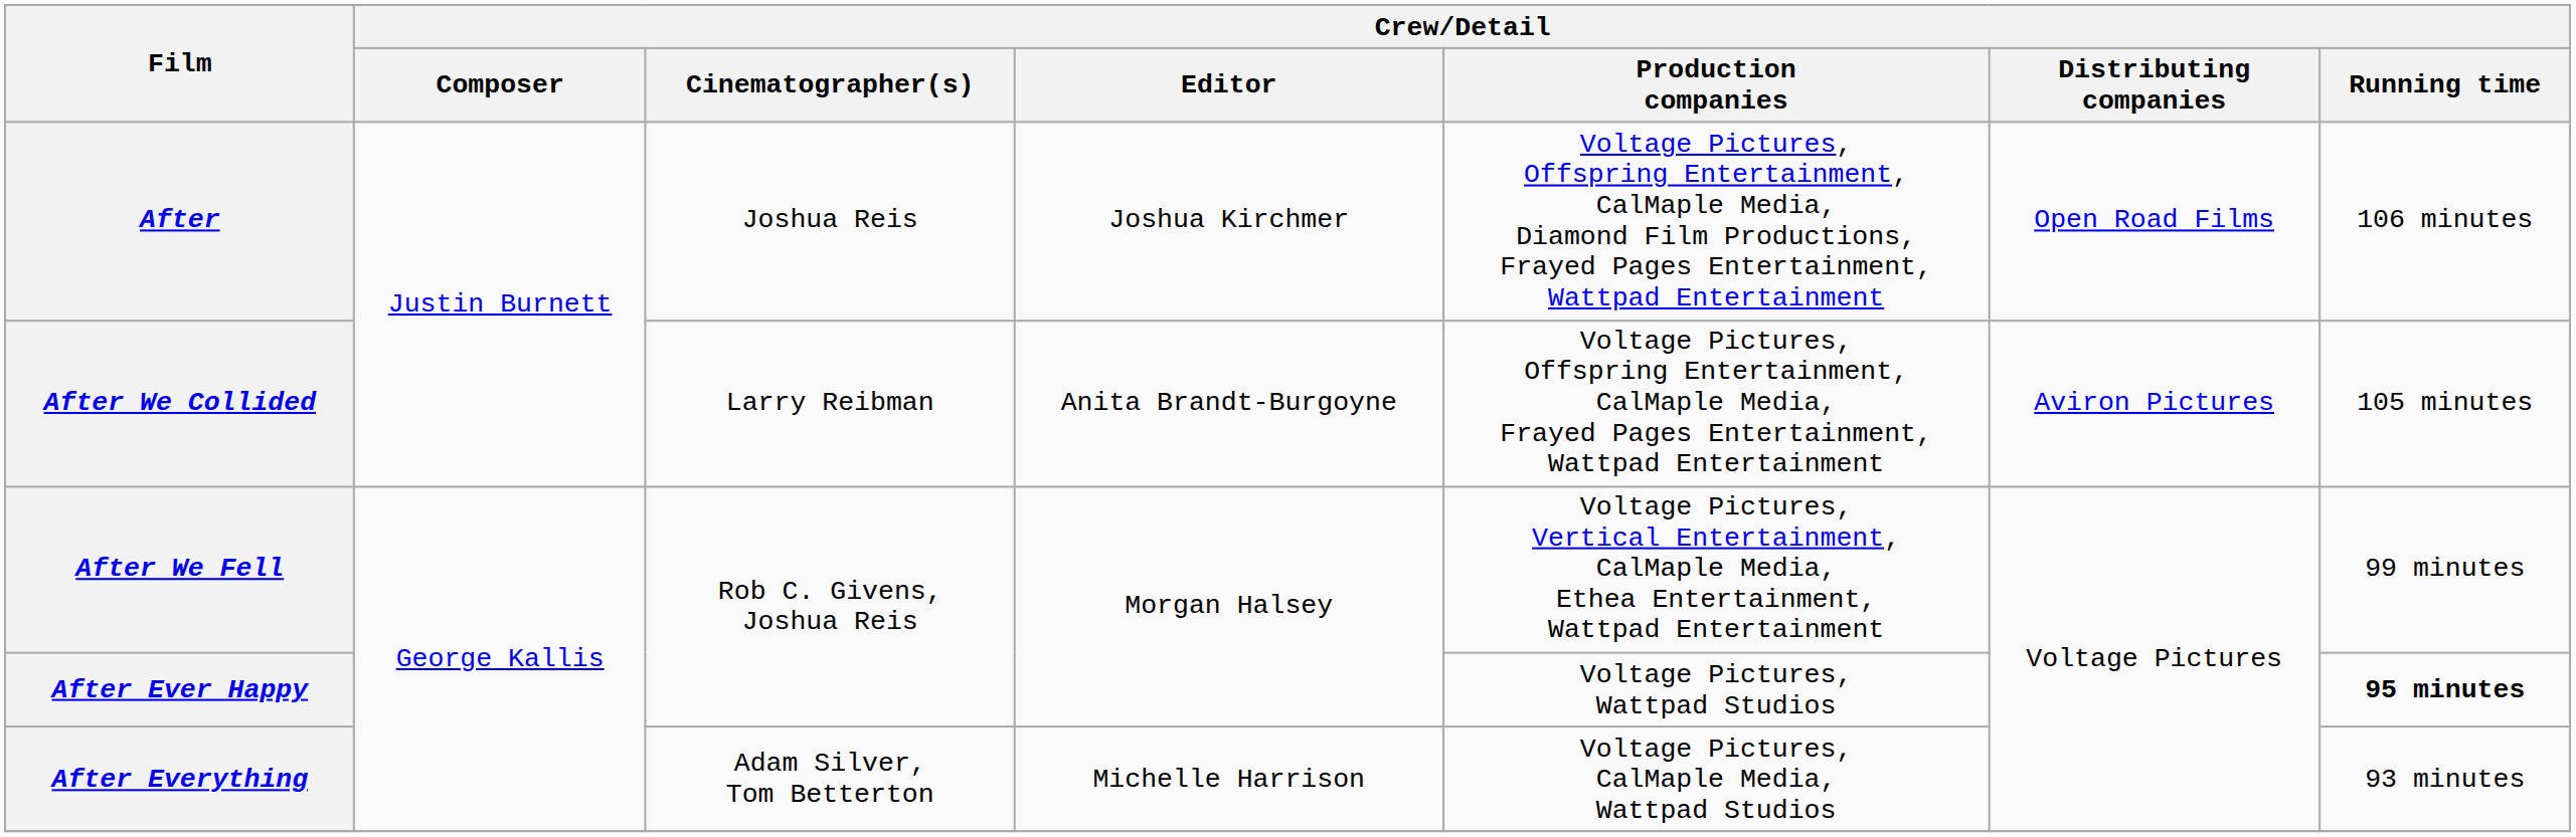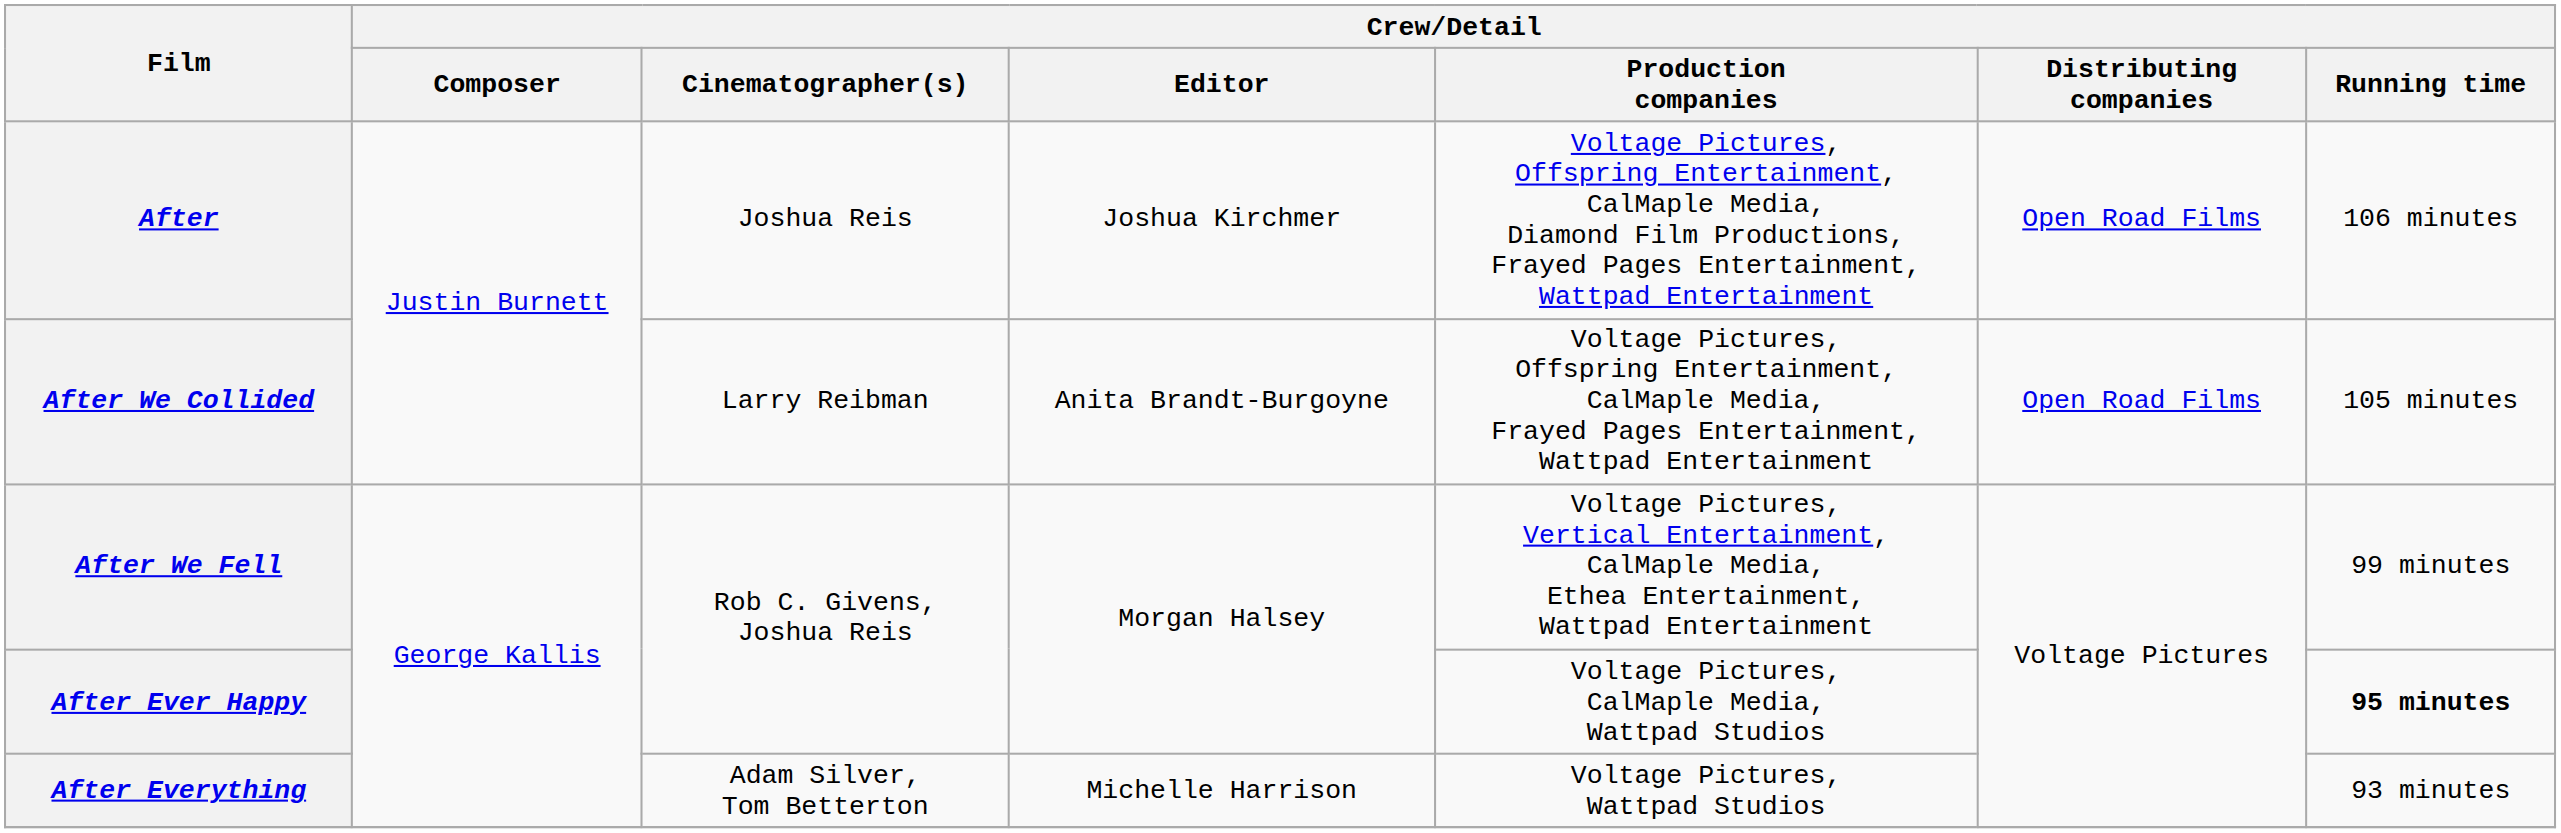After We Collided | Crew/Detail / Distributing companies: Aviron Pictures -> Open Road Films
After Ever Happy | Crew/Detail / Production companies: Voltage Pictures, Wattpad Studios -> Voltage Pictures, CalMaple Media, Wattpad Studios
After Everything | Crew/Detail / Production companies: Voltage Pictures, CalMaple Media, Wattpad Studios -> Voltage Pictures, Wattpad Studios
